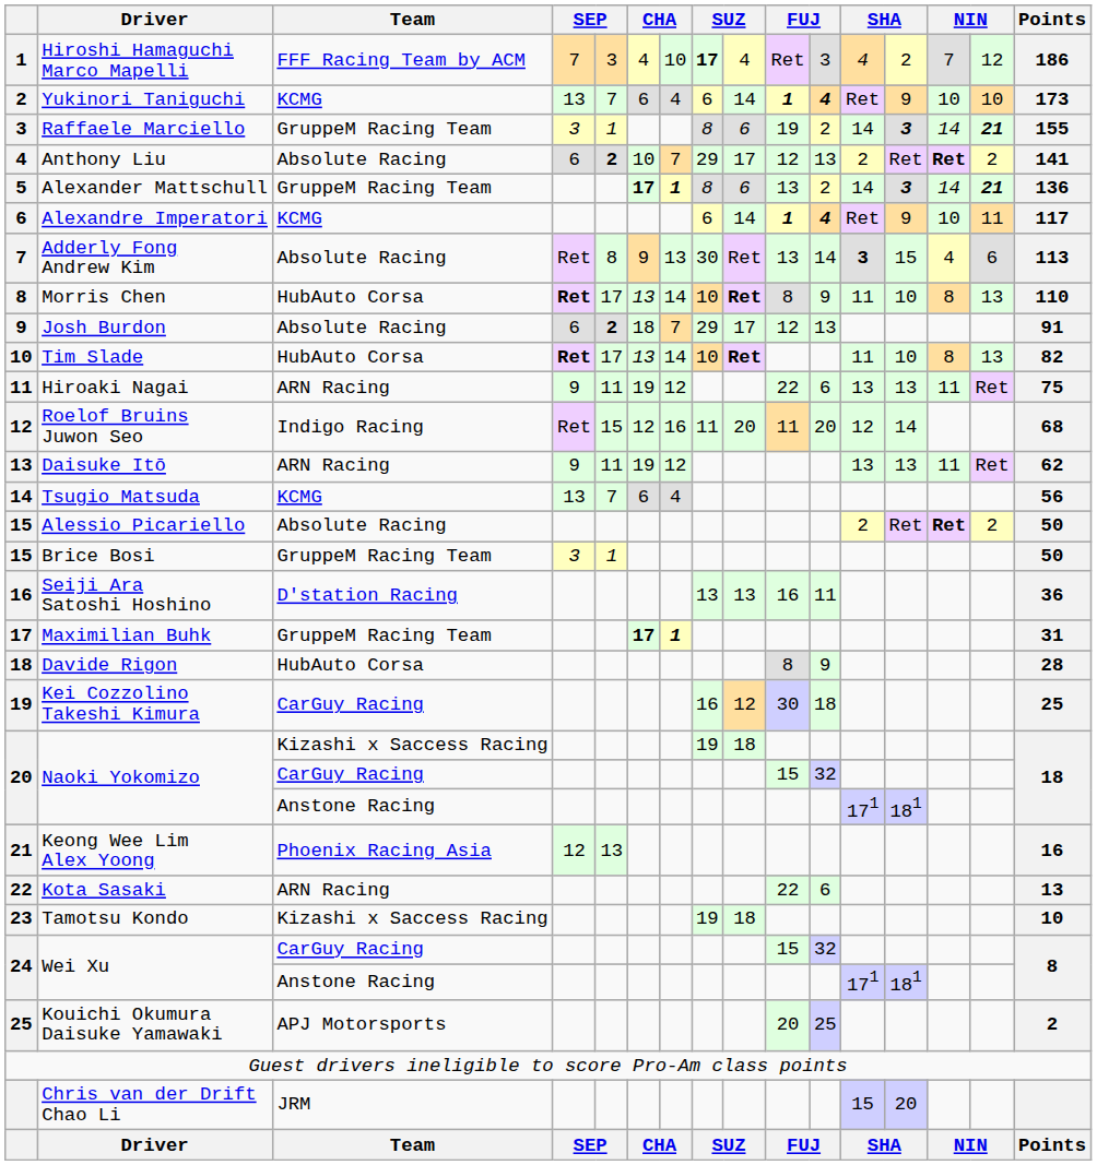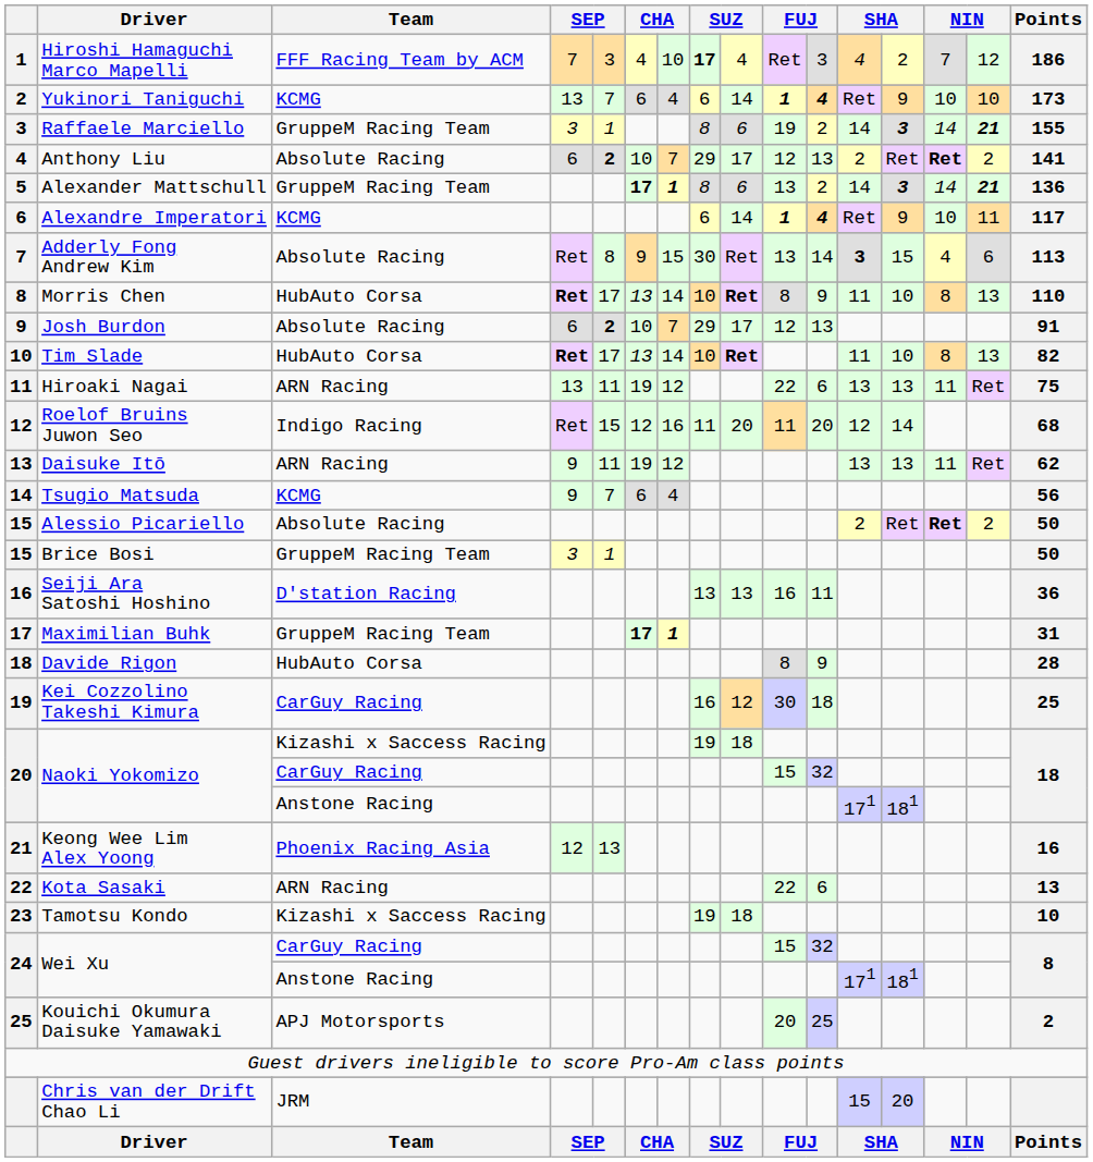Adderly Fong Andrew Kim | column 7: 13 -> 15
Josh Burdon | column 6: 18 -> 10
Hiroaki Nagai | column 4: 9 -> 13
Tsugio Matsuda | column 4: 13 -> 9
